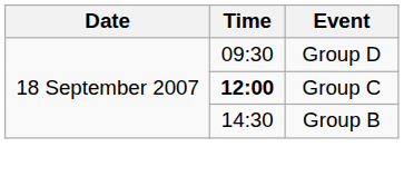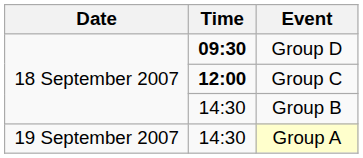Group D | Time: normal -> bold
+ row: 19 September 2007 | 14:30 | Group A
